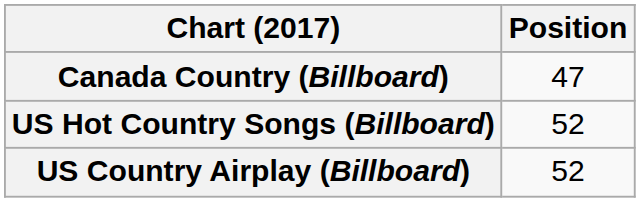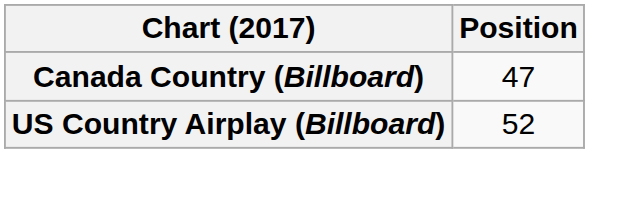- row: US Hot Country Songs (Billboard) | 52
